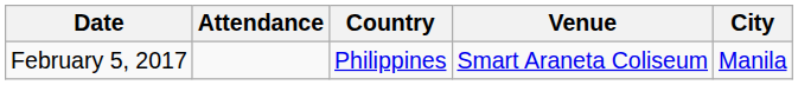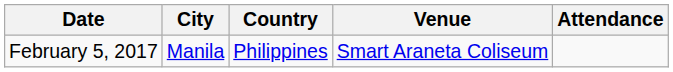columns swapped: City <-> Attendance
